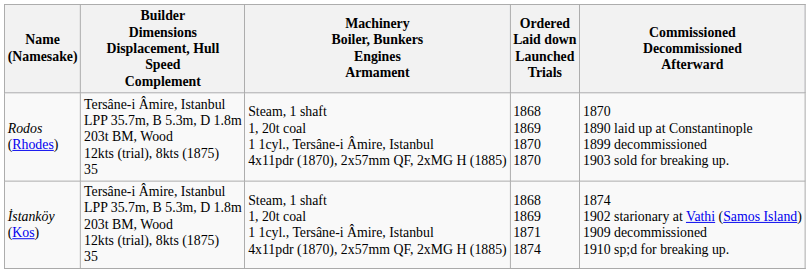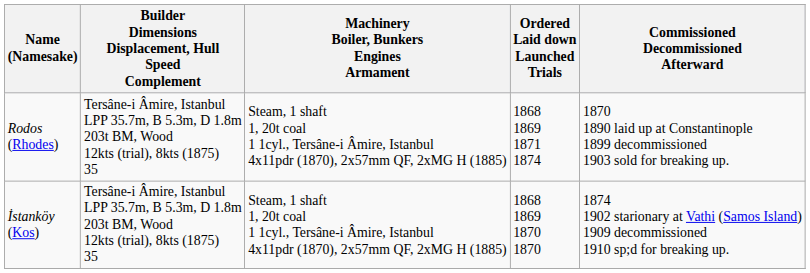Rodos (Rhodes) | Ordered Laid down Launched Trials: 1868 1869 1870 1870 -> 1868 1869 1871 1874
İstanköy (Kos) | Ordered Laid down Launched Trials: 1868 1869 1871 1874 -> 1868 1869 1870 1870
